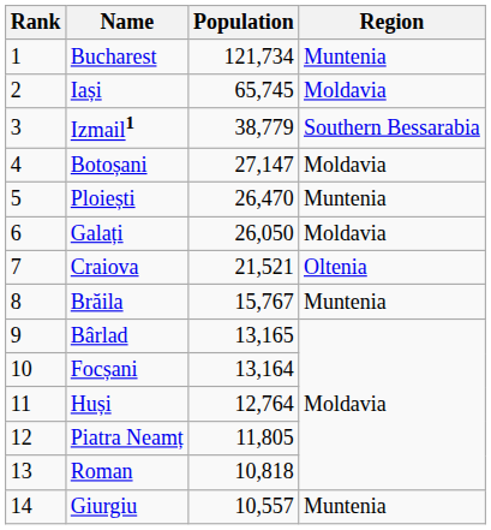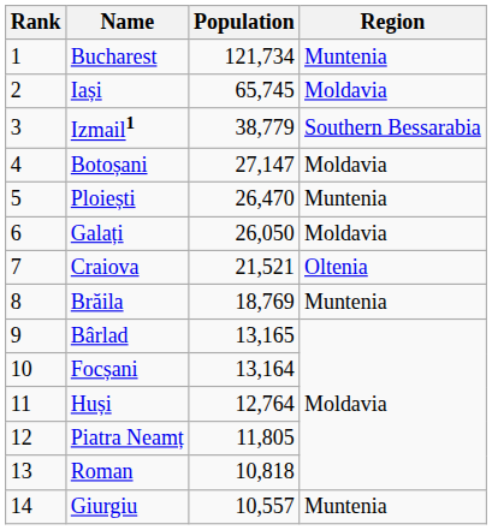Brăila | Population: 15,767 -> 18,769
